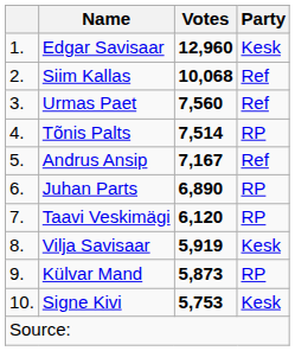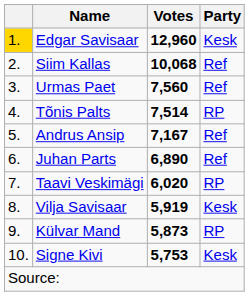Edgar Savisaar | column 1: no background -> gold background
Juhan Parts | Party: RP -> Ref
Taavi Veskimägi | Votes: 6,120 -> 6,020
